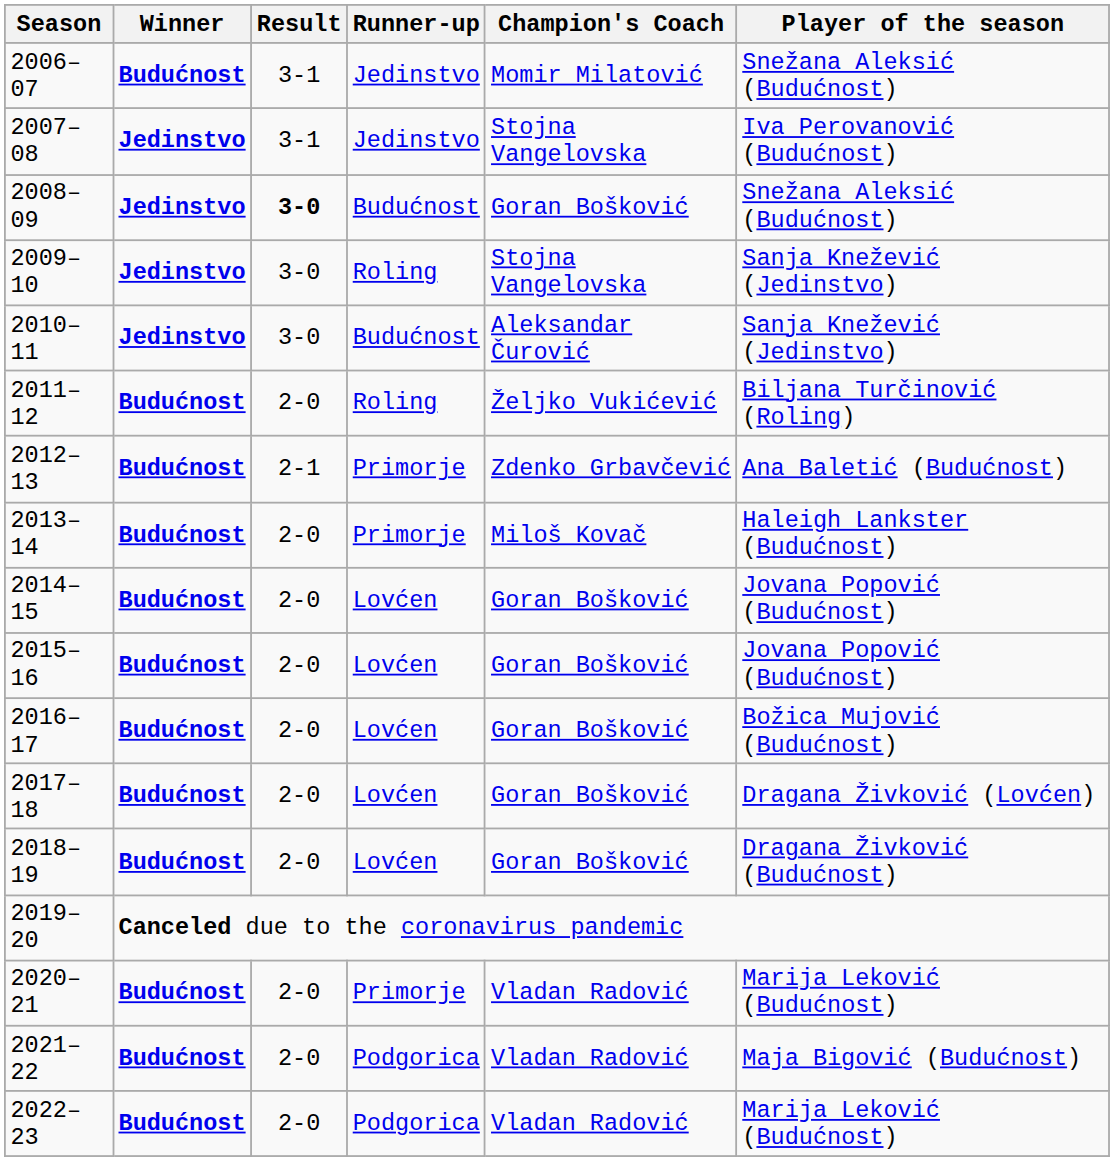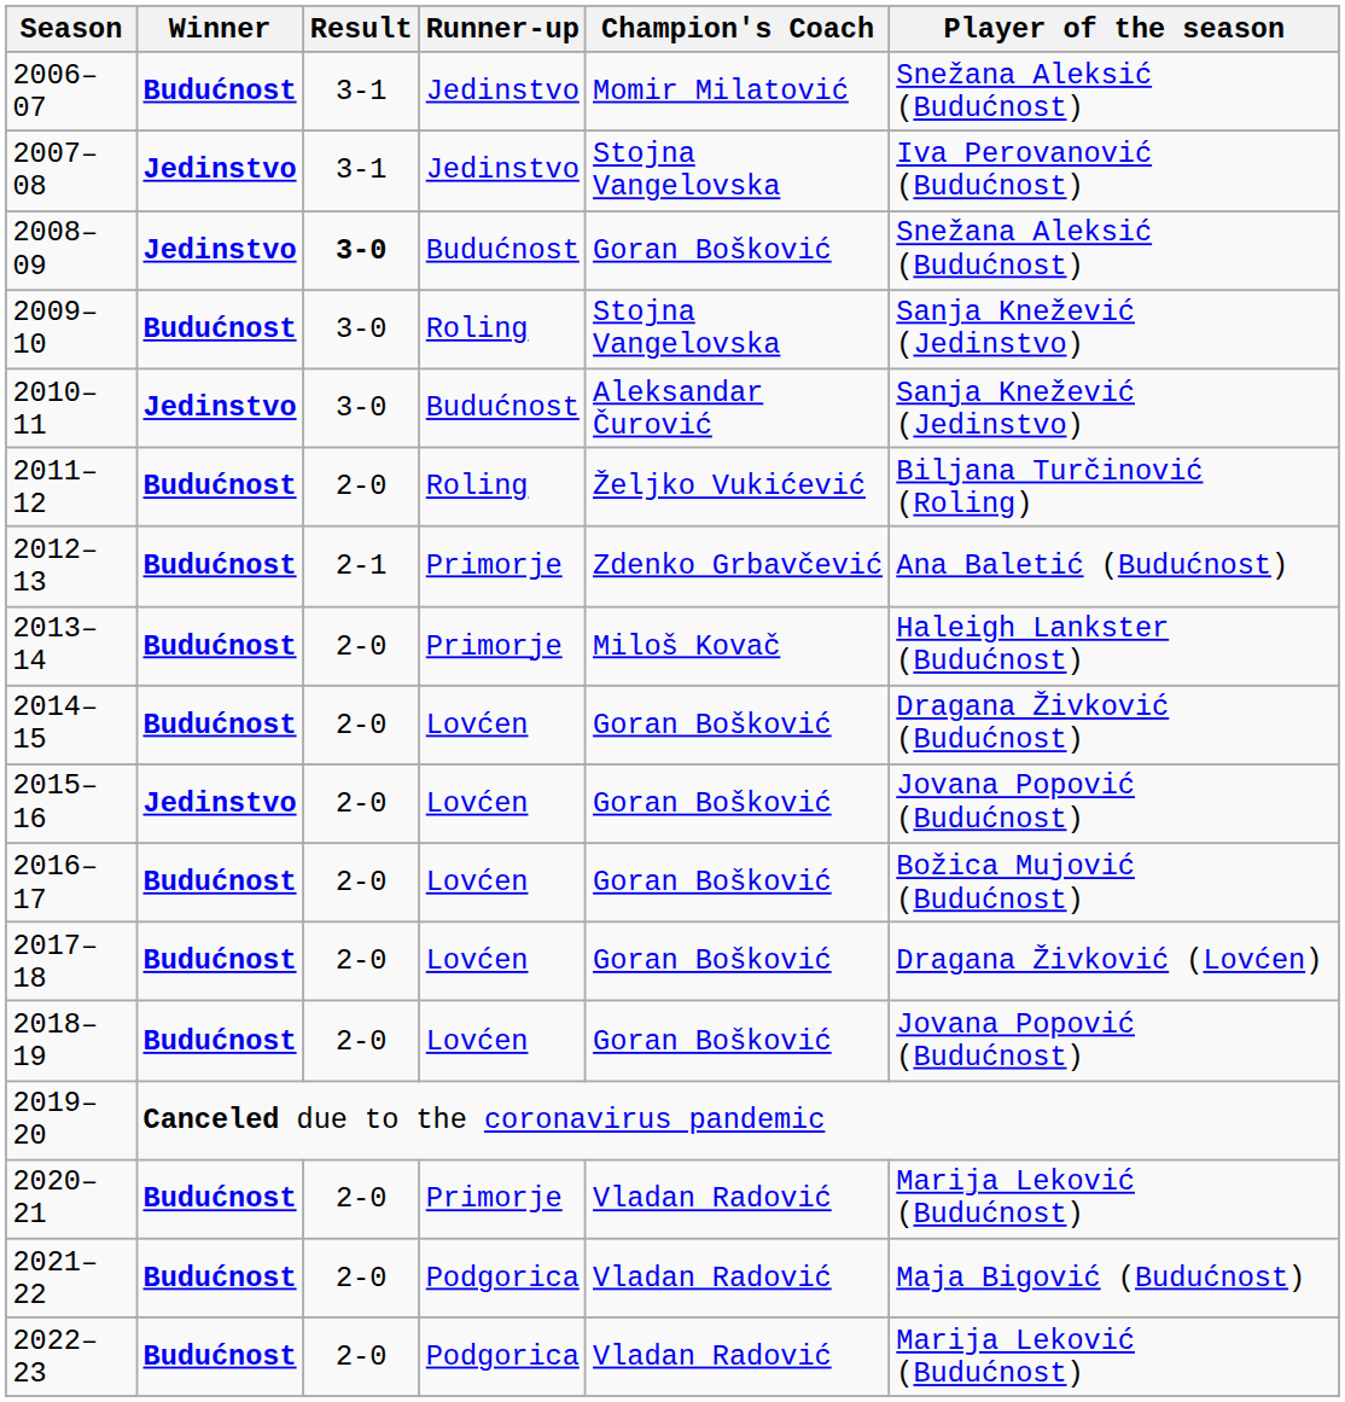2009–10 | Winner: Jedinstvo -> Budućnost
2014–15 | Player of the season: Jovana Popović (Budućnost) -> Dragana Živković (Budućnost)
2015–16 | Winner: Budućnost -> Jedinstvo
2018–19 | Player of the season: Dragana Živković (Budućnost) -> Jovana Popović (Budućnost)
